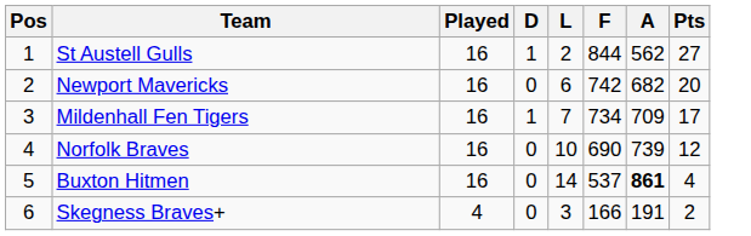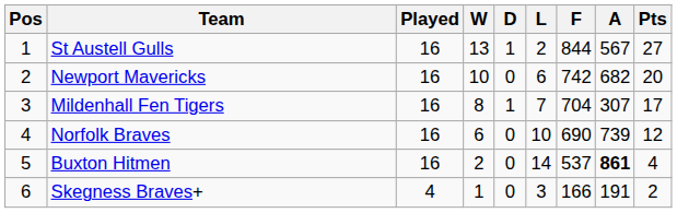+ column: W | 13 | 10 | 8 | 6 | 2 | 1
St Austell Gulls | A: 562 -> 567
Mildenhall Fen Tigers | F: 734 -> 704
Mildenhall Fen Tigers | A: 709 -> 307
